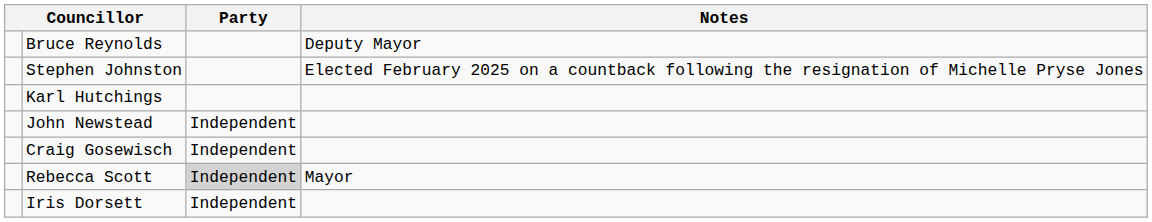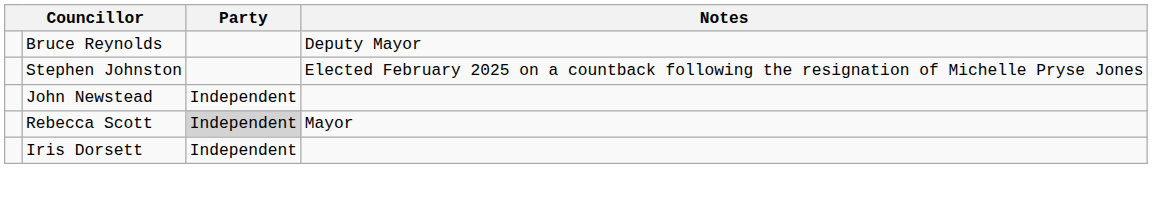- row: Karl Hutchings
- row: Craig Gosewisch | Independent
